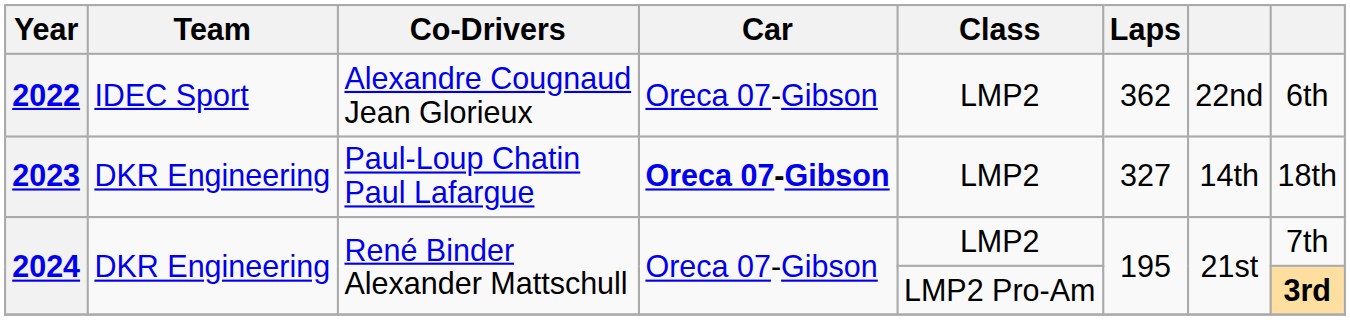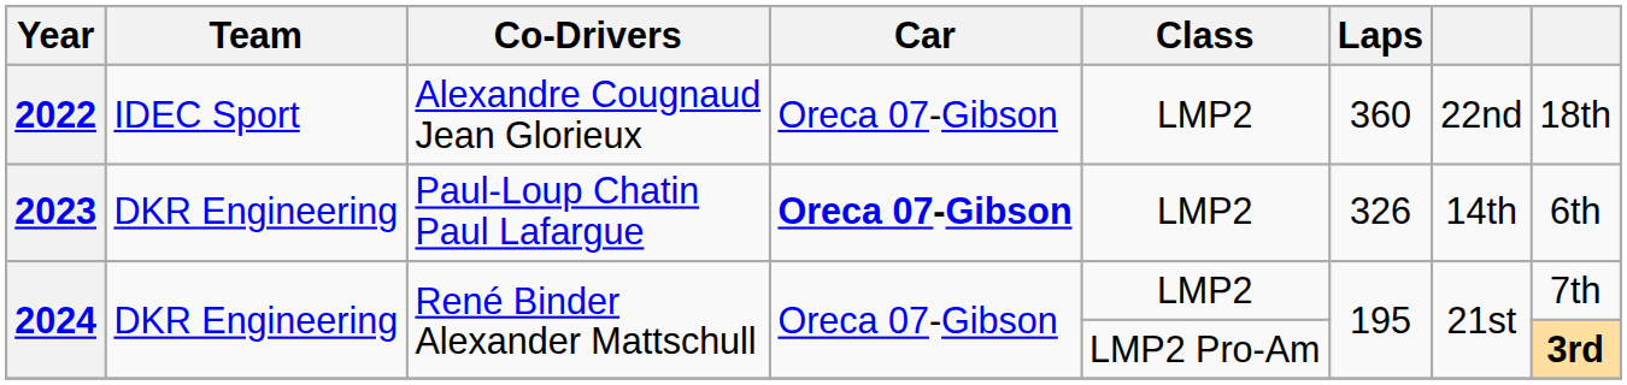2022 | Laps: 362 -> 360
2022 | column 8: 6th -> 18th
2023 | Laps: 327 -> 326
2023 | column 8: 18th -> 6th
